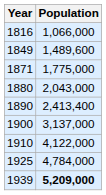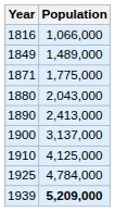1849 | Population: 1,489,600 -> 1,489,000
1890 | Population: 2,413,400 -> 2,413,000
1910 | Population: 4,122,000 -> 4,125,000
